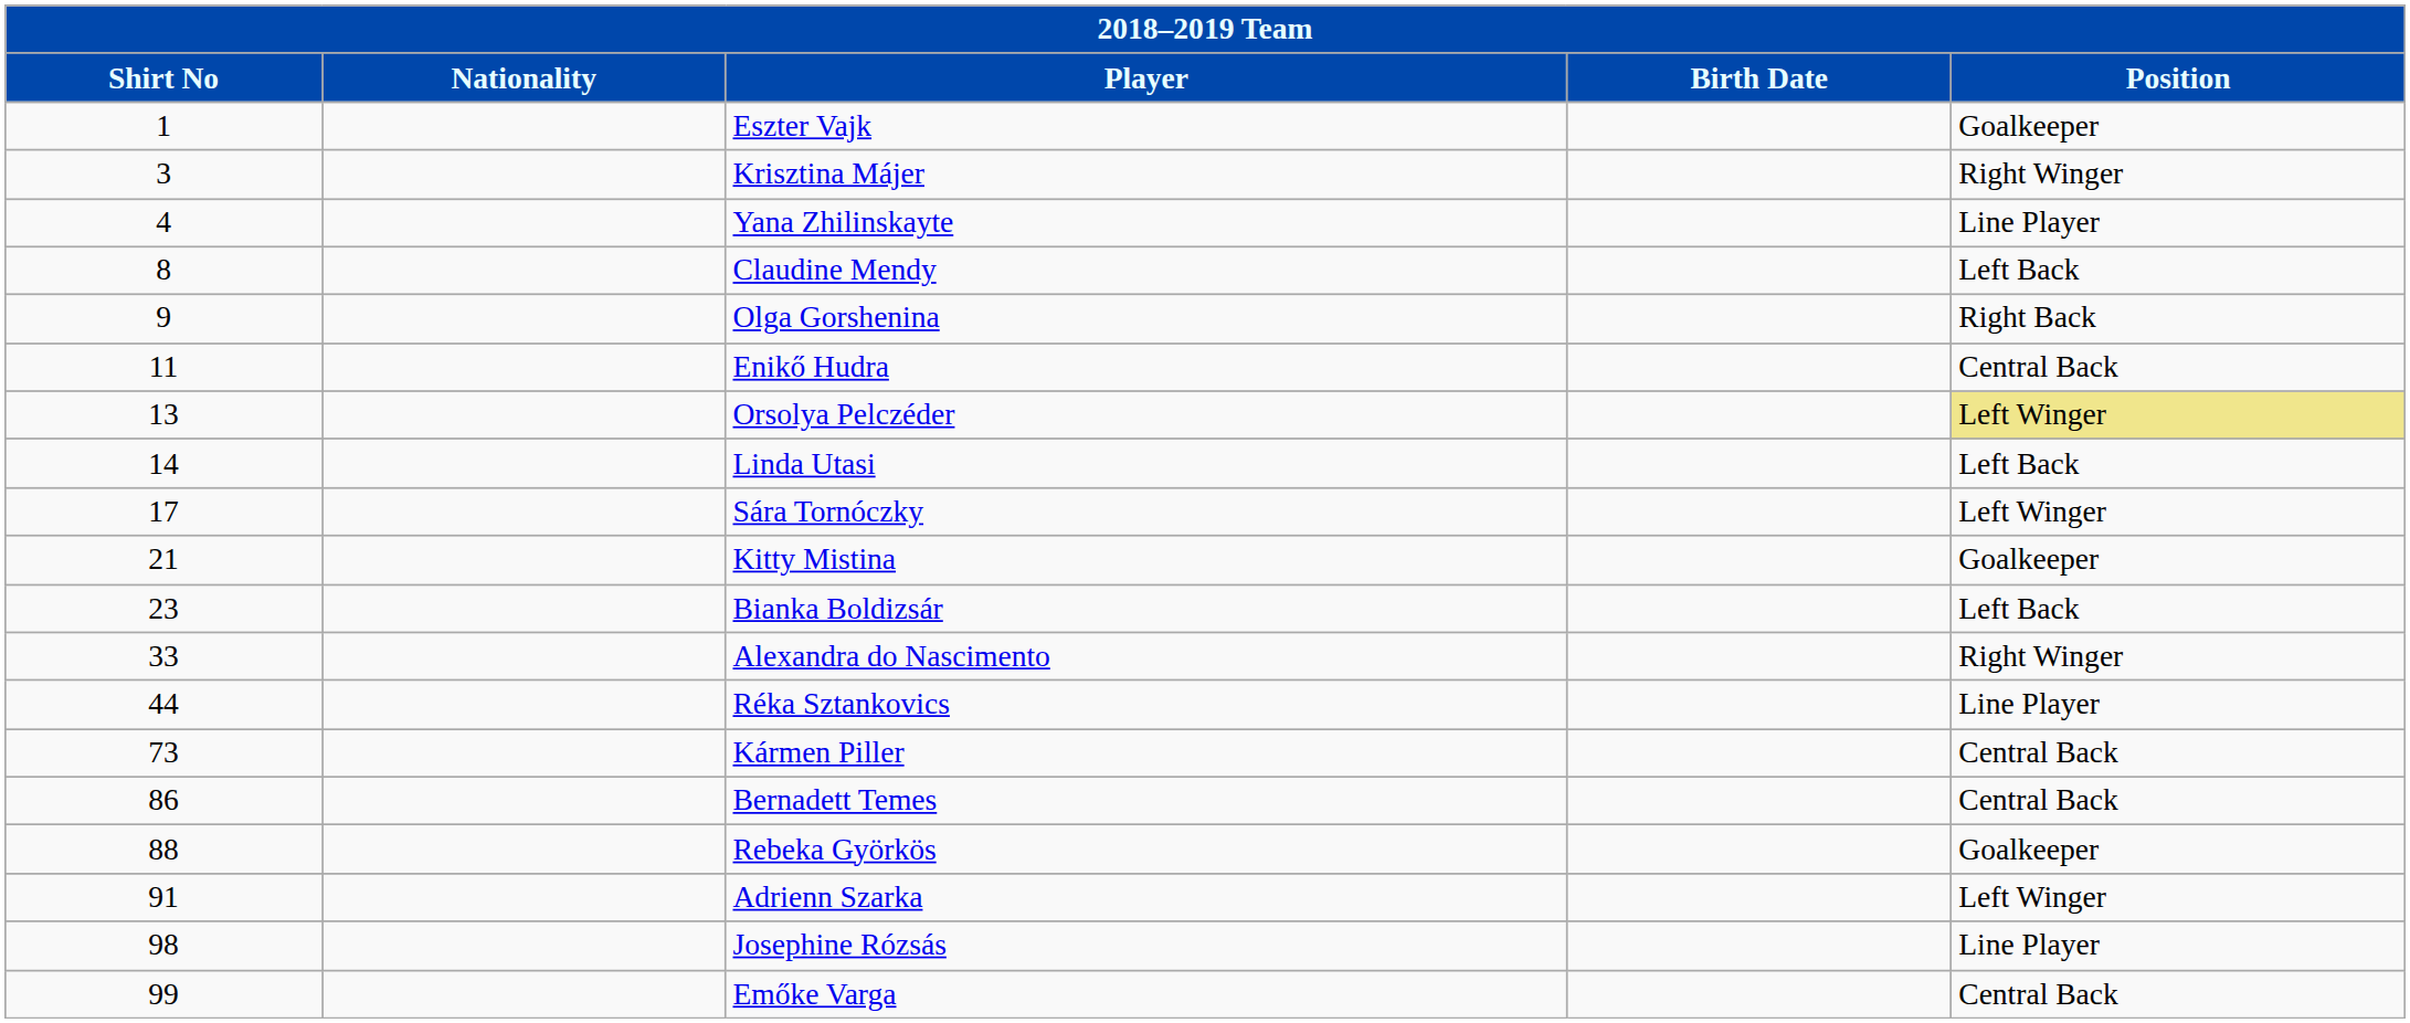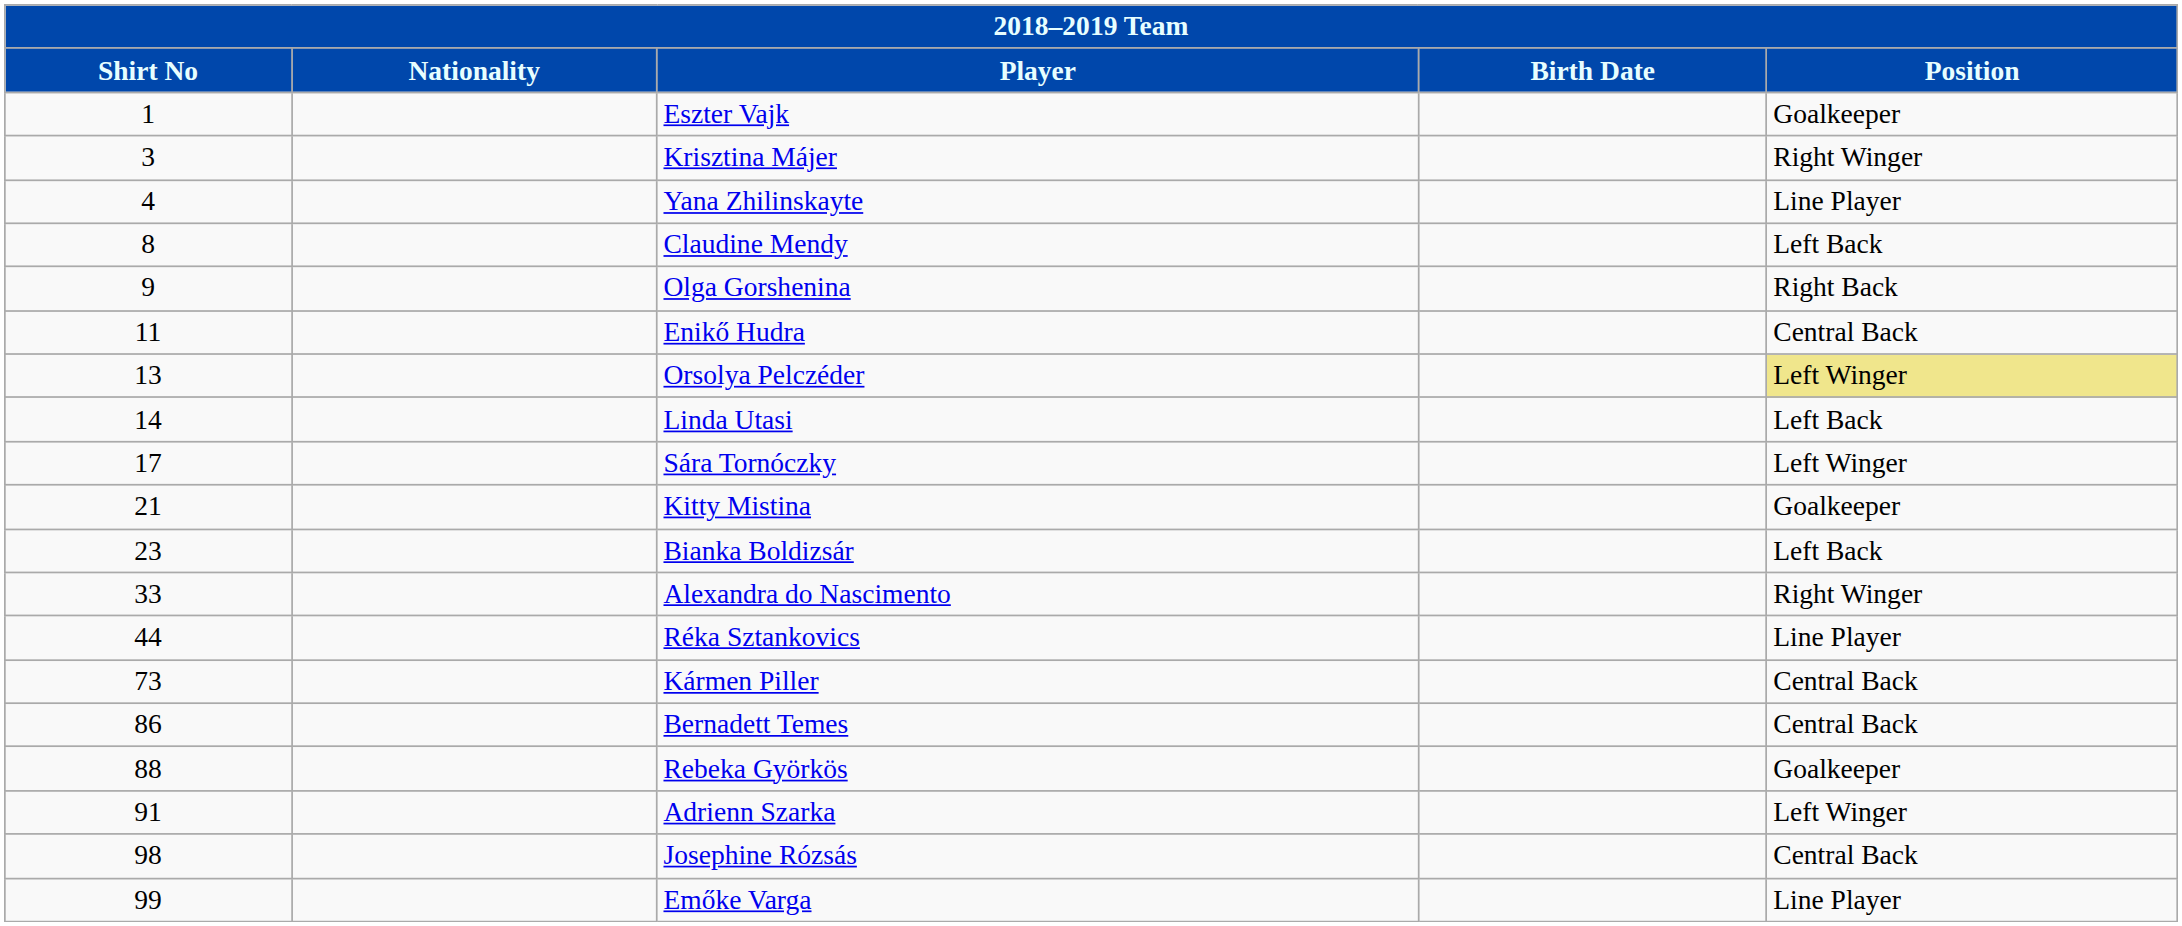Josephine Rózsás | Position: Line Player -> Central Back
Emőke Varga | Position: Central Back -> Line Player
